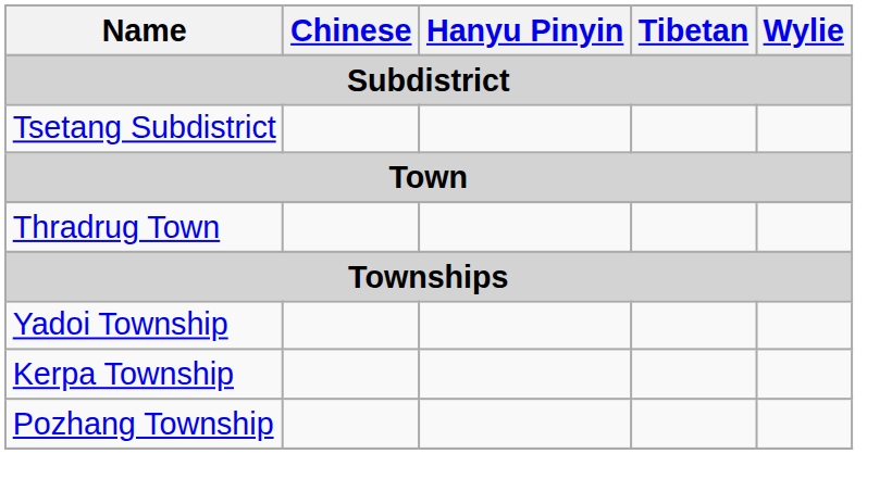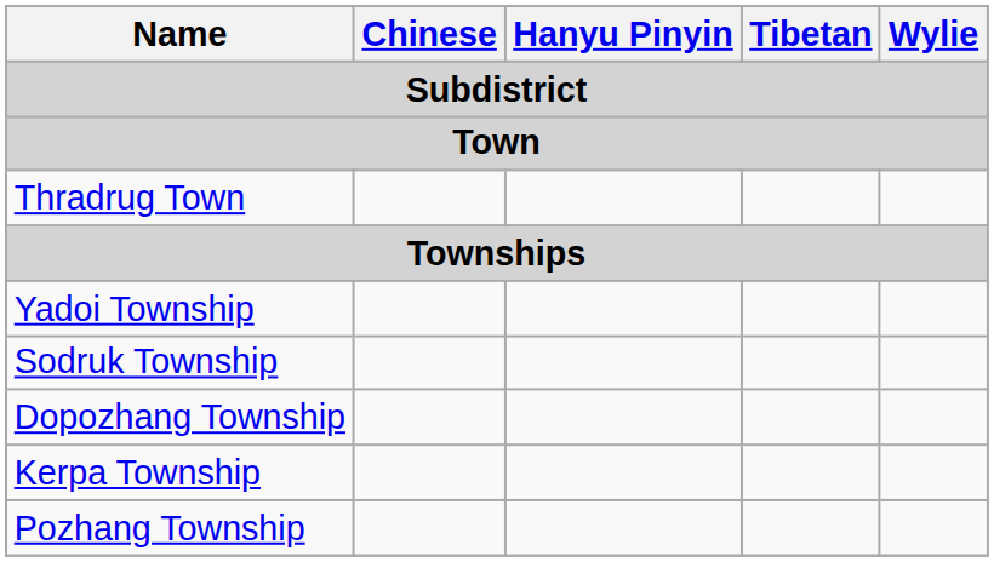- row: Tsetang Subdistrict
+ row: Sodruk Township
+ row: Dopozhang Township
